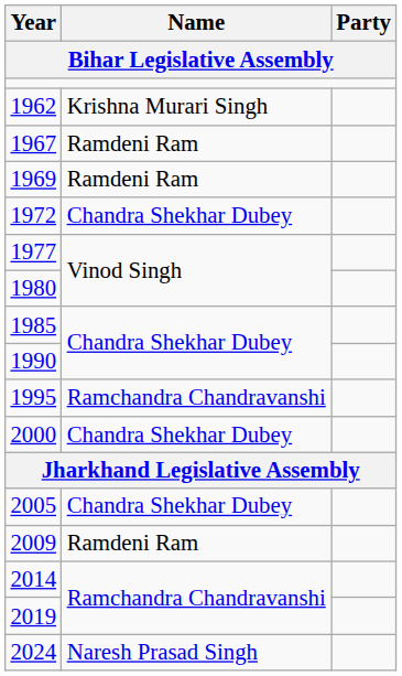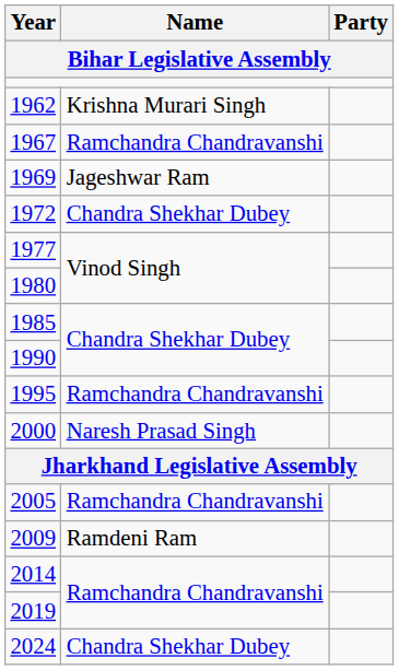1967 | Name: Ramdeni Ram -> Ramchandra Chandravanshi
1969 | Name: Ramdeni Ram -> Jageshwar Ram
2000 | Name: Chandra Shekhar Dubey -> Naresh Prasad Singh
2005 | Name: Chandra Shekhar Dubey -> Ramchandra Chandravanshi
2024 | Name: Naresh Prasad Singh -> Chandra Shekhar Dubey
